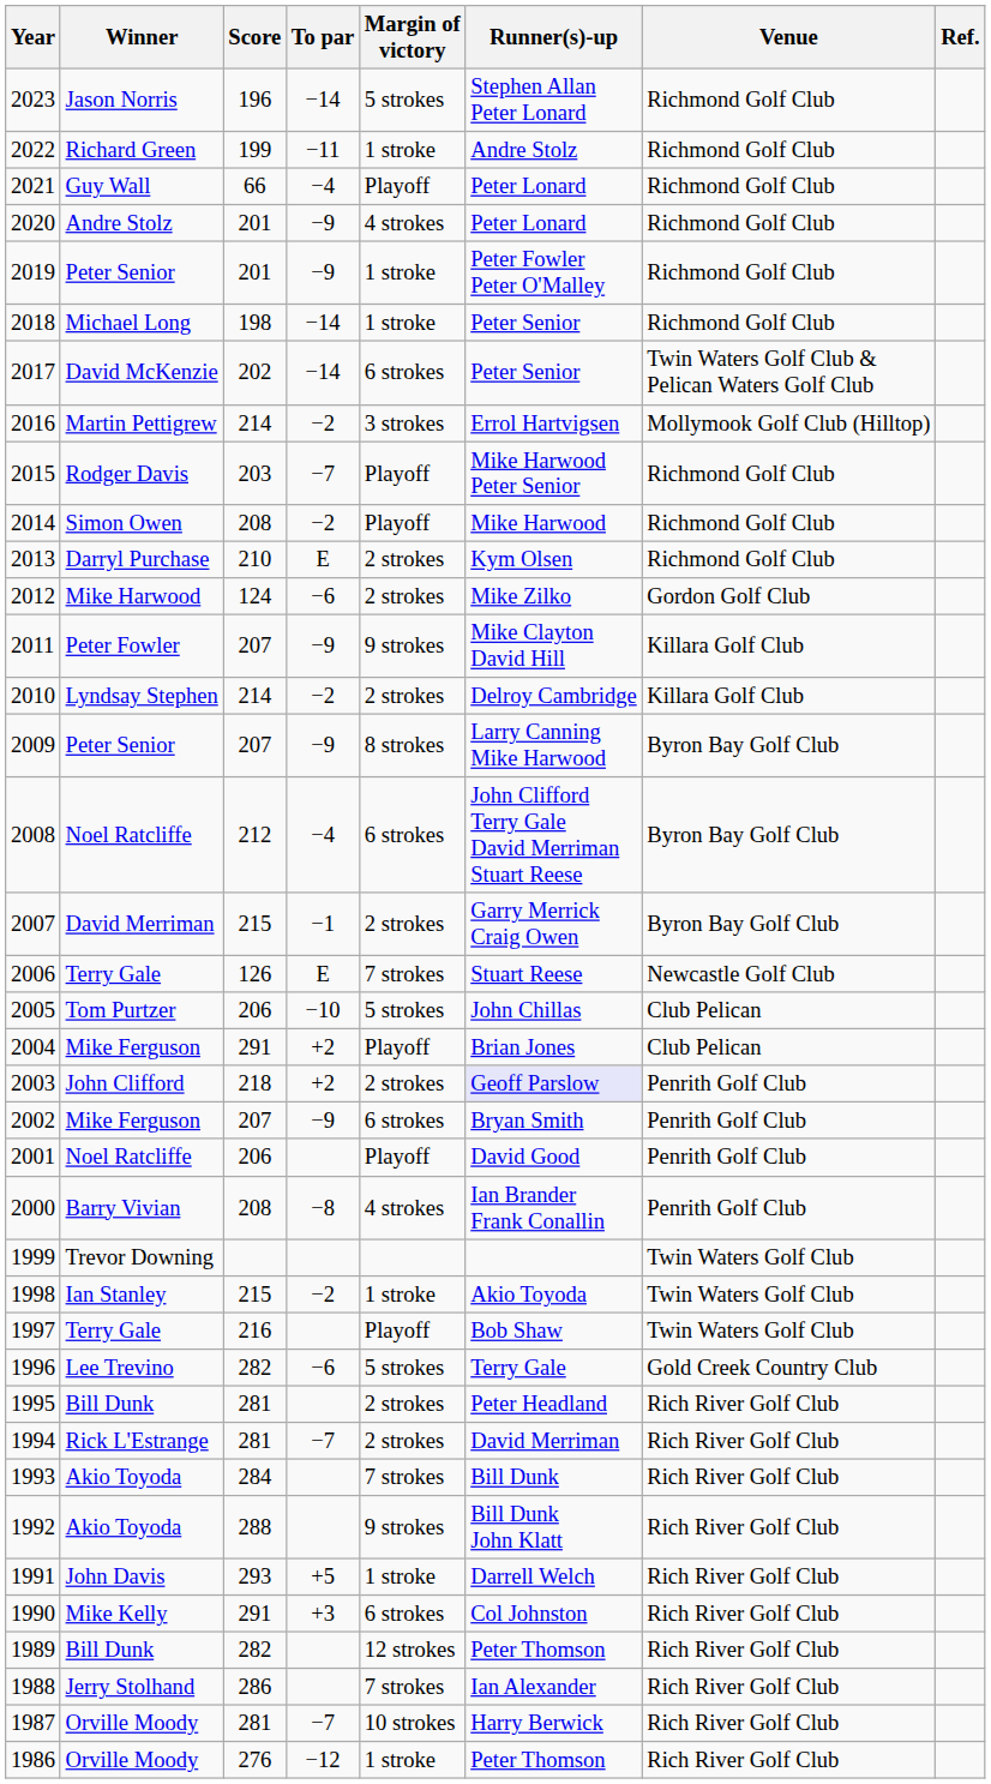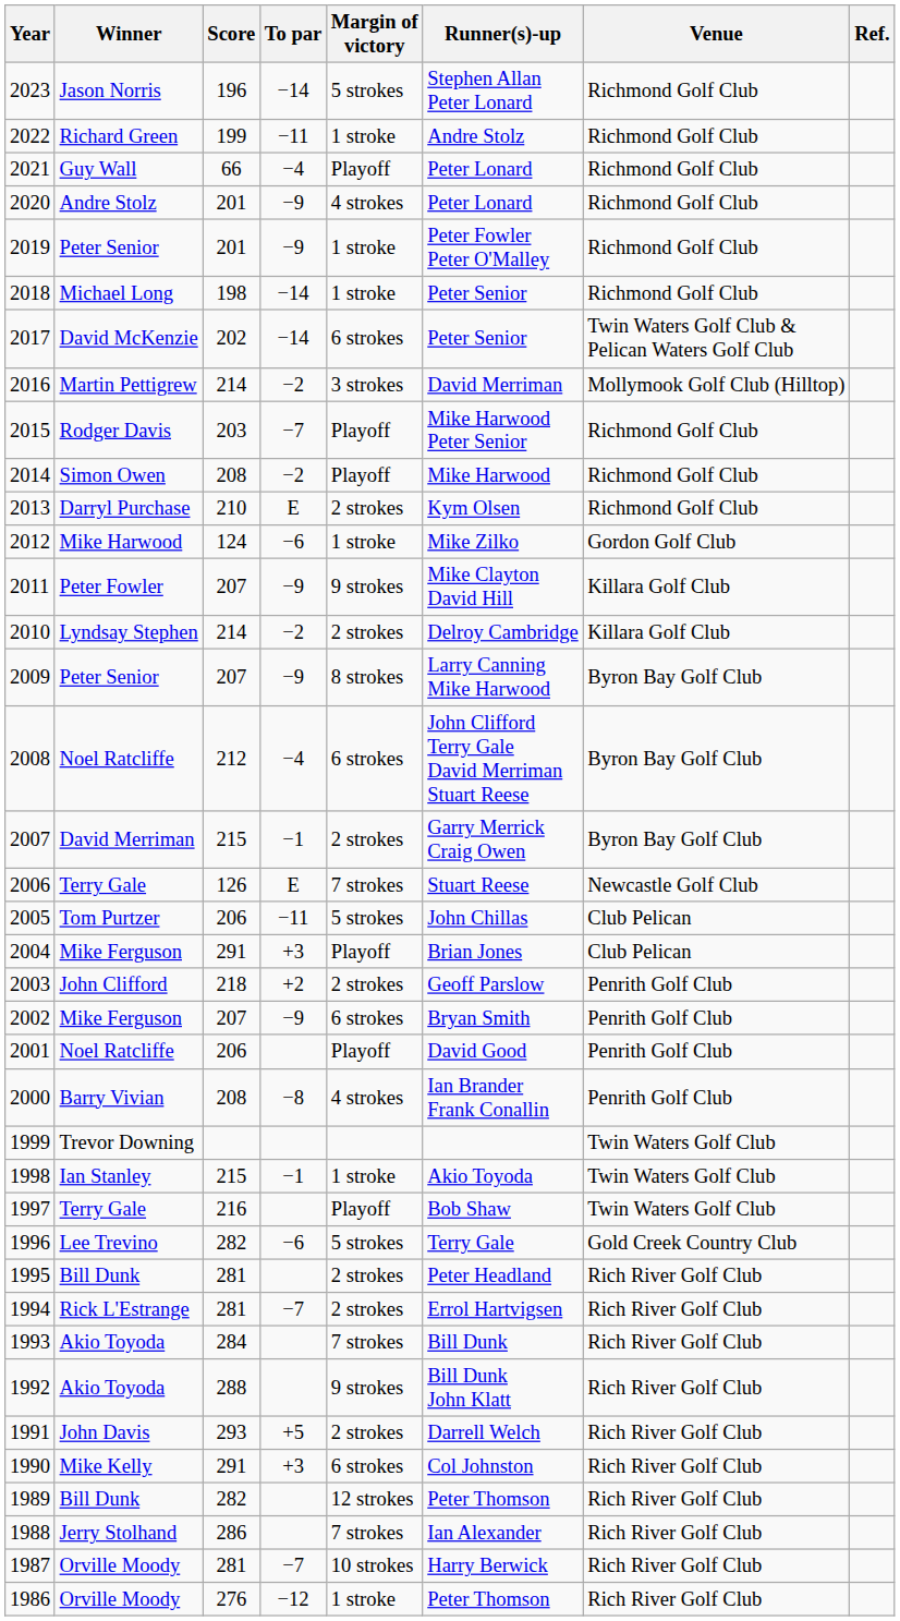2016 | Runner(s)-up: Errol Hartvigsen -> David Merriman
2012 | Margin of victory: 2 strokes -> 1 stroke
2005 | To par: −10 -> −11
2004 | To par: +2 -> +3
2003 | Runner(s)-up: lavender background -> no background
1998 | To par: −2 -> −1
1994 | Runner(s)-up: David Merriman -> Errol Hartvigsen
1991 | Margin of victory: 1 stroke -> 2 strokes
